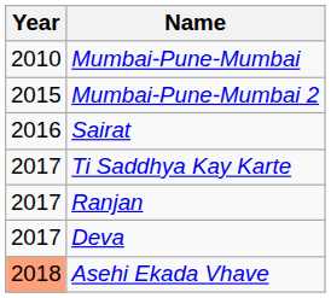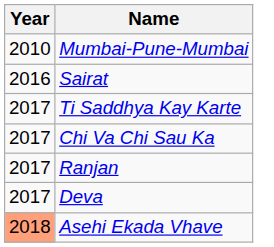- row: 2015 | Mumbai-Pune-Mumbai 2
+ row: 2017 | Chi Va Chi Sau Ka
